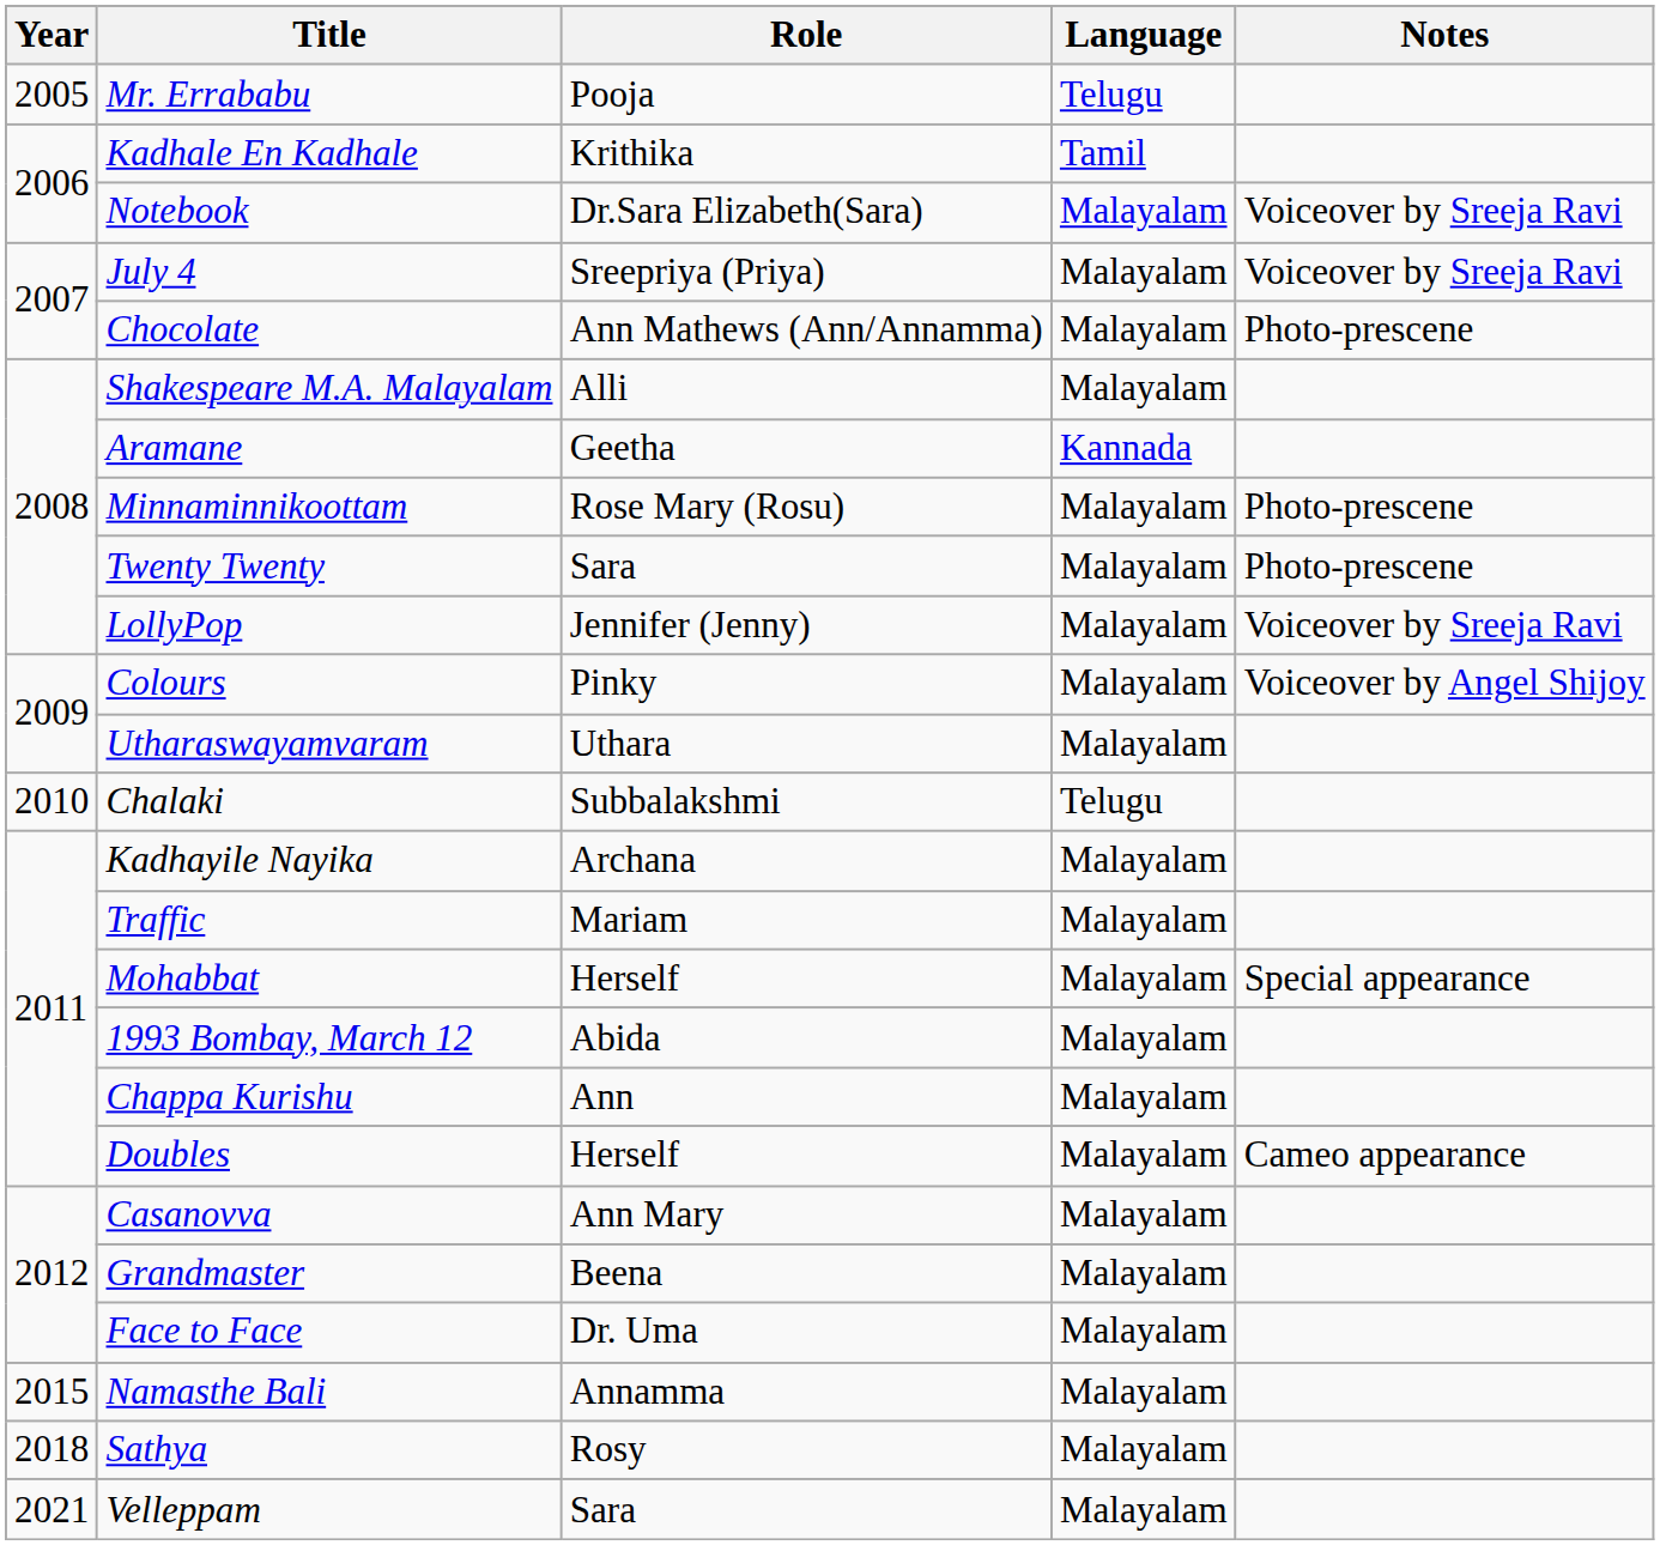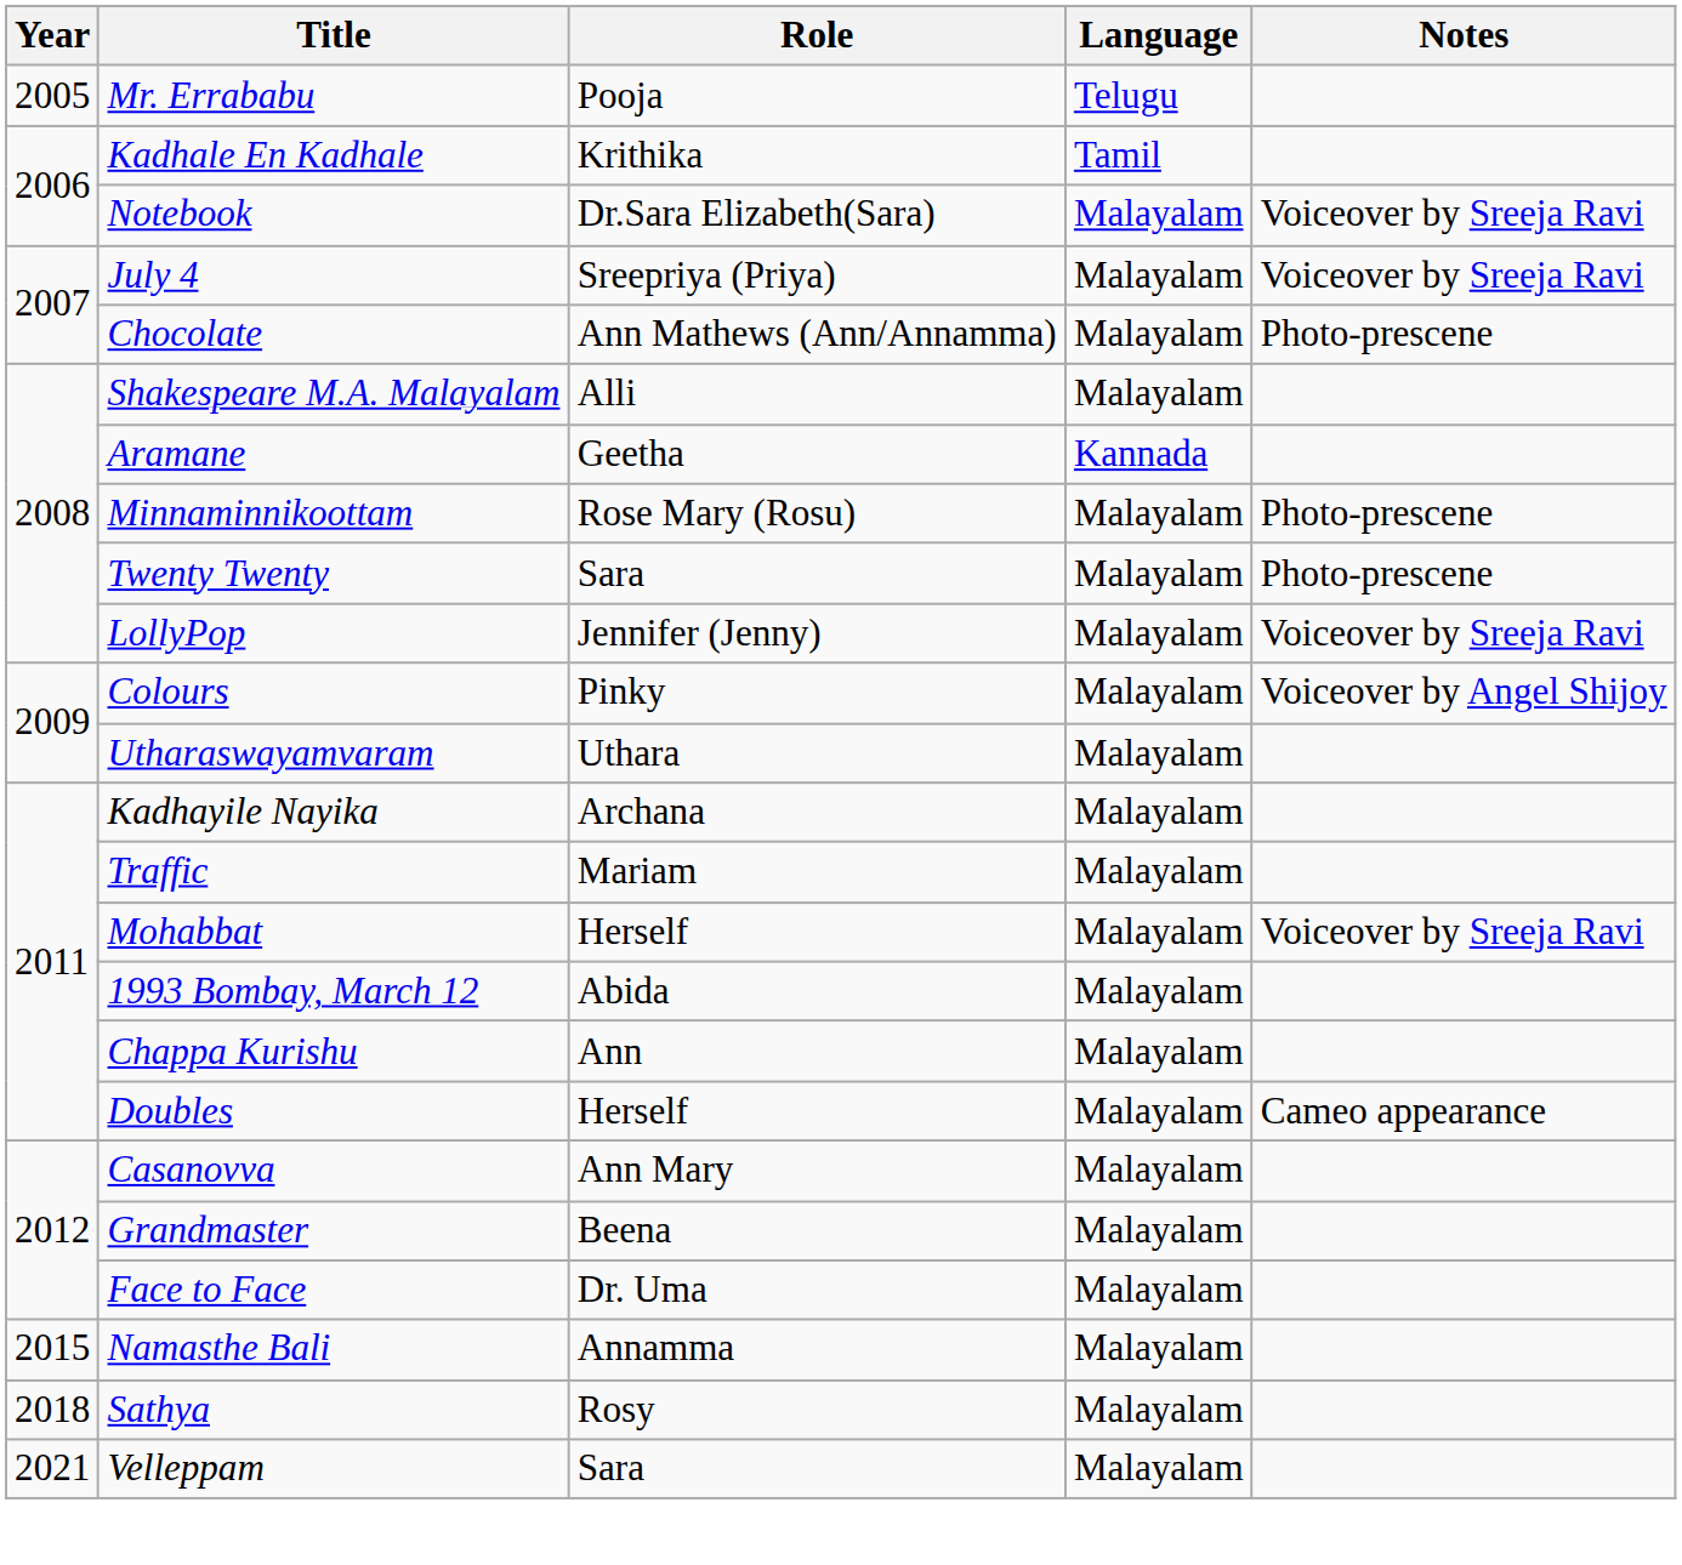- row: 2010 | Chalaki | Subbalakshmi | Telugu
Mohabbat | Notes: Special appearance -> Voiceover by Sreeja Ravi
